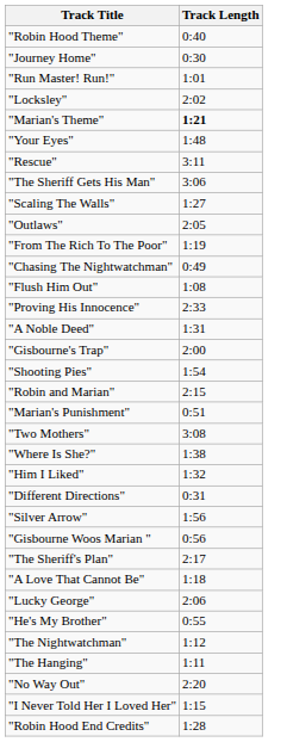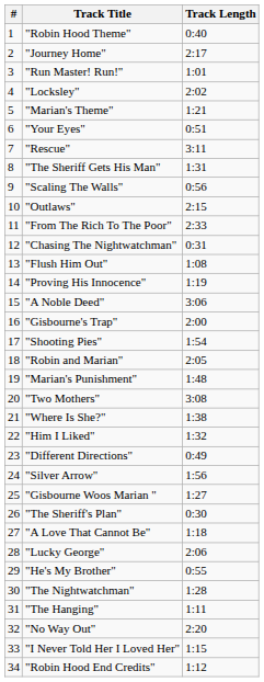+ column: # | 1 | 2 | 3 | 4 | 5 | 6 | 7 | 8 | 9 | 10 | 11 | 12 | 13 | 14 | 15 | 16 | 17 | 18 | 19 | 20 | 21 | 22 | 23 | 24 | 25 | 26 | 27 | 28 | 29 | 30 | 31 | 32 | 33 | 34
"Journey Home" | Track Length: 0:30 -> 2:17
"Marian's Theme" | Track Length: bold -> normal
"Your Eyes" | Track Length: 1:48 -> 0:51
"The Sheriff Gets His Man" | Track Length: 3:06 -> 1:31
"Scaling The Walls" | Track Length: 1:27 -> 0:56
"Outlaws" | Track Length: 2:05 -> 2:15
"From The Rich To The Poor" | Track Length: 1:19 -> 2:33
"Chasing The Nightwatchman" | Track Length: 0:49 -> 0:31
"Proving His Innocence" | Track Length: 2:33 -> 1:19
"A Noble Deed" | Track Length: 1:31 -> 3:06
"Robin and Marian" | Track Length: 2:15 -> 2:05
"Marian's Punishment" | Track Length: 0:51 -> 1:48
"Different Directions" | Track Length: 0:31 -> 0:49
"Gisbourne Woos Marian " | Track Length: 0:56 -> 1:27
"The Sheriff's Plan" | Track Length: 2:17 -> 0:30
"The Nightwatchman" | Track Length: 1:12 -> 1:28
"Robin Hood End Credits" | Track Length: 1:28 -> 1:12
